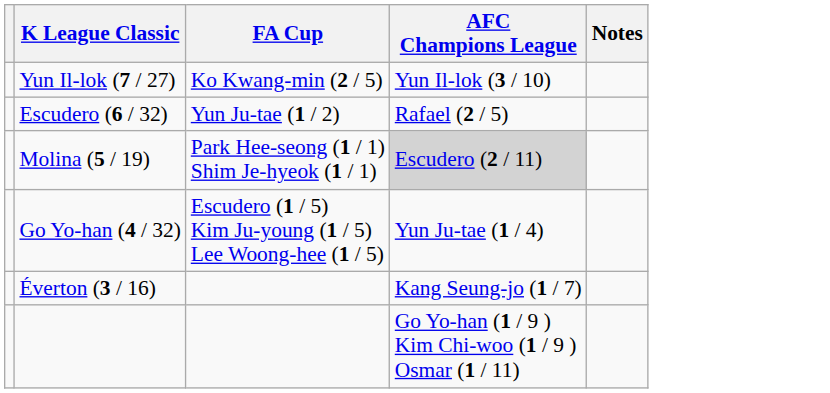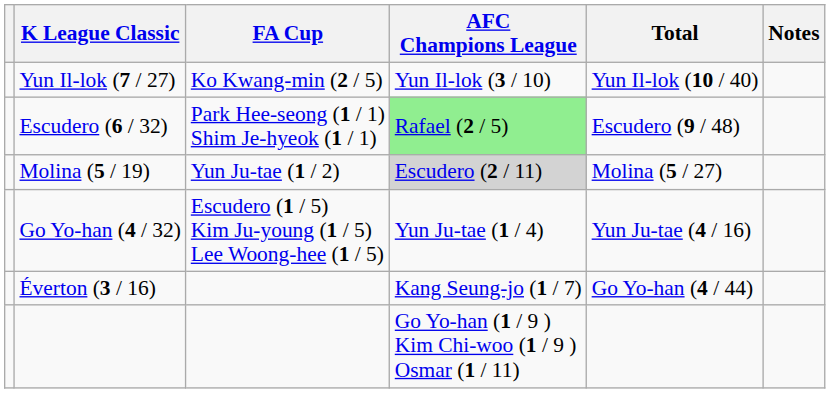+ column: Total | Yun Il-lok (10 / 40) | Escudero (9 / 48) | Molina (5 / 27) | Yun Ju-tae (4 / 16) | Go Yo-han (4 / 44)
Escudero (6 / 32) | FA Cup: Yun Ju-tae (1 / 2) -> Park Hee-seong (1 / 1) Shim Je-hyeok (1 / 1)
Escudero (6 / 32) | AFC Champions League: no background -> lightgreen background
Molina (5 / 19) | FA Cup: Park Hee-seong (1 / 1) Shim Je-hyeok (1 / 1) -> Yun Ju-tae (1 / 2)
